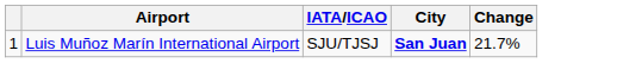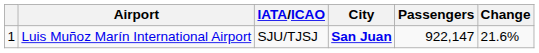+ column: Passengers | 922,147
Luis Muñoz Marín International Airport | Change: 21.7% -> 21.6%
